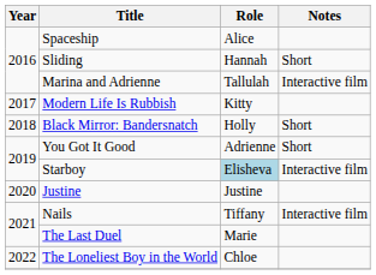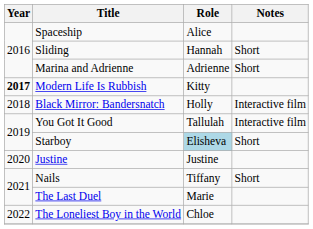Marina and Adrienne | Role: Tallulah -> Adrienne
Marina and Adrienne | Notes: Interactive film -> Short
Modern Life Is Rubbish | Year: normal -> bold
Black Mirror: Bandersnatch | Notes: Short -> Interactive film
You Got It Good | Role: Adrienne -> Tallulah
You Got It Good | Notes: Short -> Interactive film
Starboy | Notes: Interactive film -> Short
Nails | Notes: Interactive film -> Short
